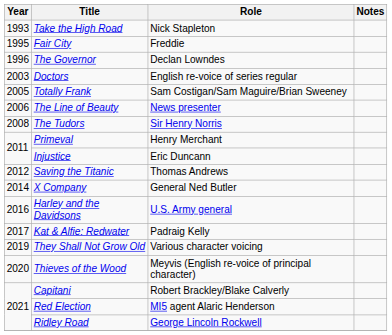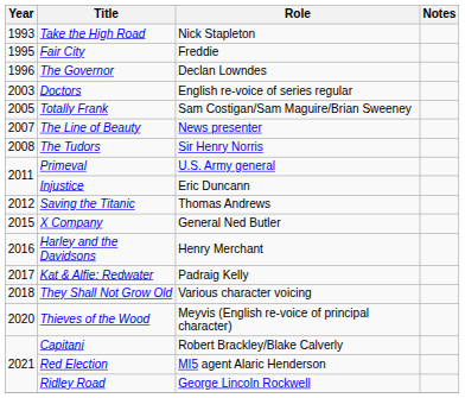The Line of Beauty | Year: 2006 -> 2007
Primeval | Role: Henry Merchant -> U.S. Army general
X Company | Year: 2014 -> 2015
Harley and the Davidsons | Role: U.S. Army general -> Henry Merchant
They Shall Not Grow Old | Year: 2019 -> 2018
